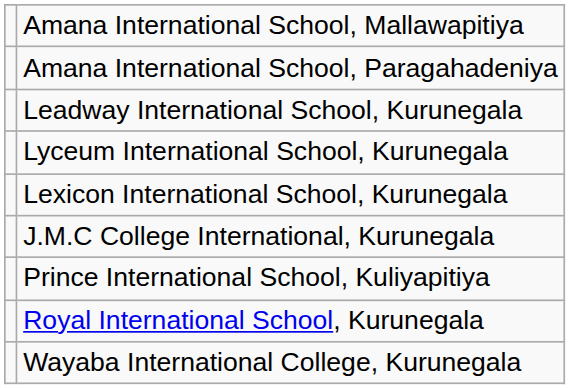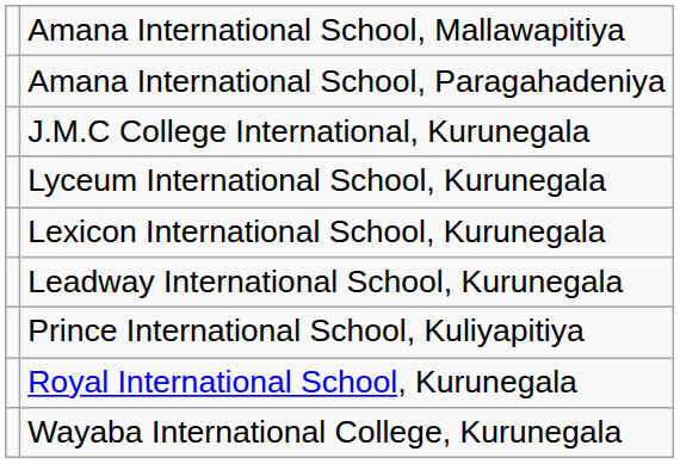rows swapped: J.M.C College International, Kurunegala <-> Leadway International School, Kurunegala
